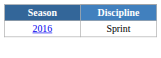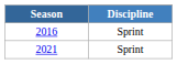+ row: 2021 | Sprint
